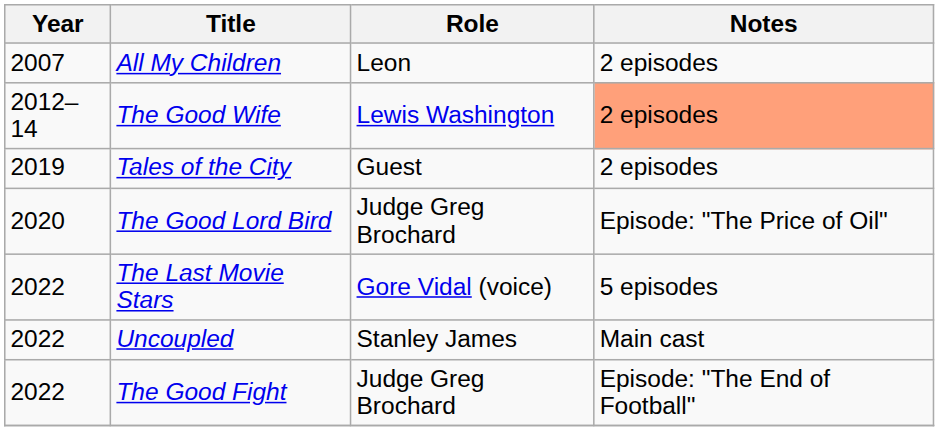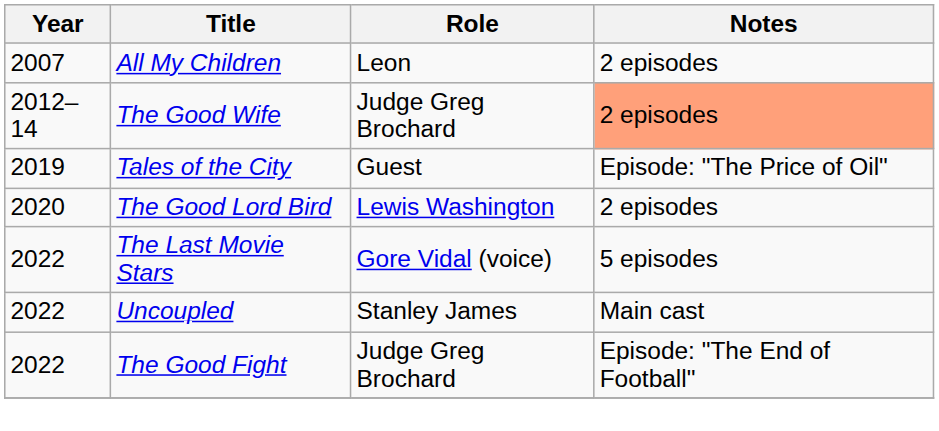The Good Wife | Role: Lewis Washington -> Judge Greg Brochard
Tales of the City | Notes: 2 episodes -> Episode: "The Price of Oil"
The Good Lord Bird | Role: Judge Greg Brochard -> Lewis Washington
The Good Lord Bird | Notes: Episode: "The Price of Oil" -> 2 episodes
